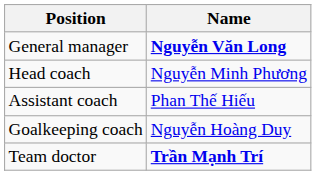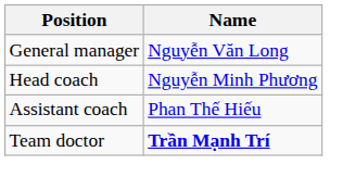General manager | Name: bold -> normal
- row: Goalkeeping coach | Nguyễn Hoàng Duy
